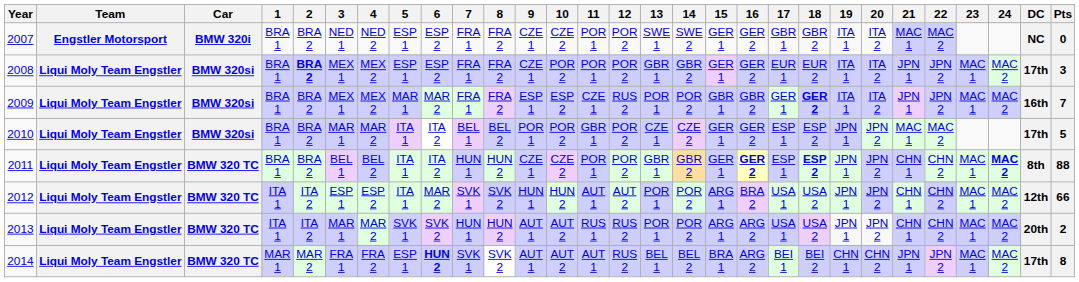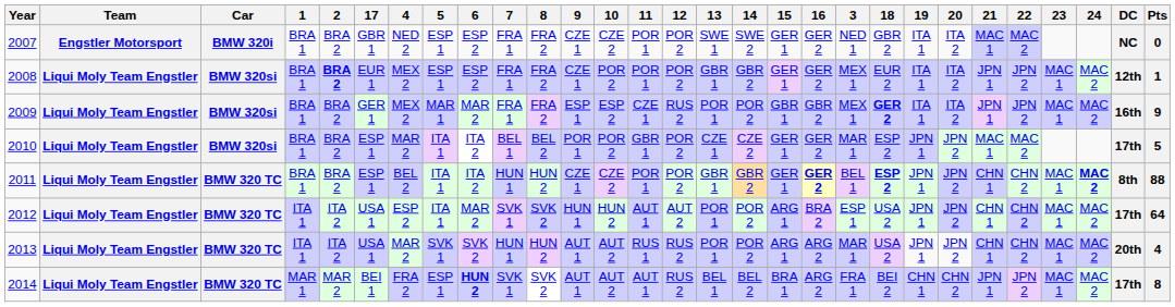columns swapped: 3 <-> 17
2008 | DC: 17th -> 12th
2008 | Pts: 3 -> 1
2009 | Pts: 7 -> 9
2012 | DC: 12th -> 17th
2012 | Pts: 66 -> 64
2013 | Pts: 2 -> 4
